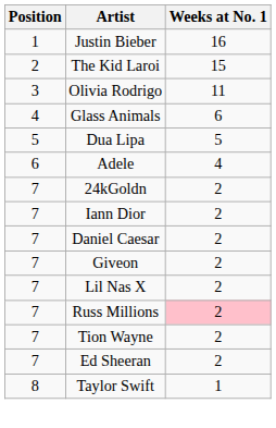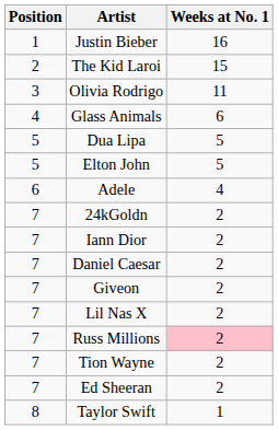+ row: 5 | Elton John | 5
